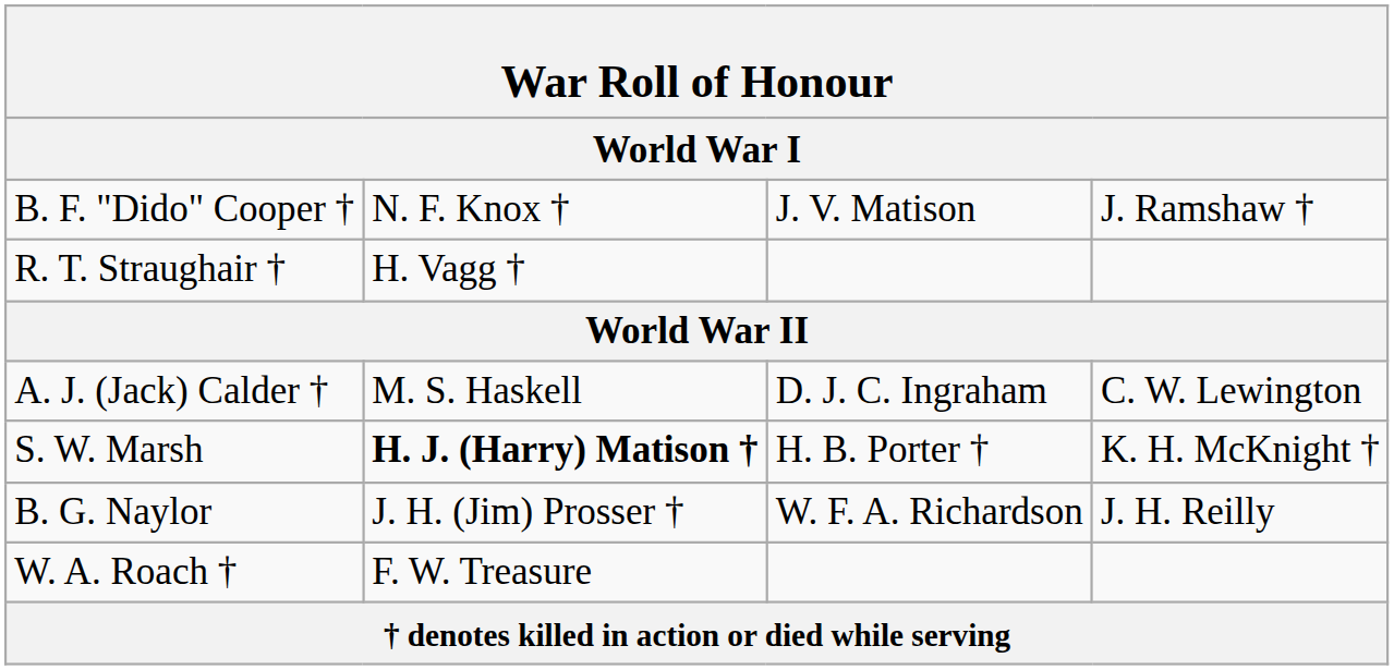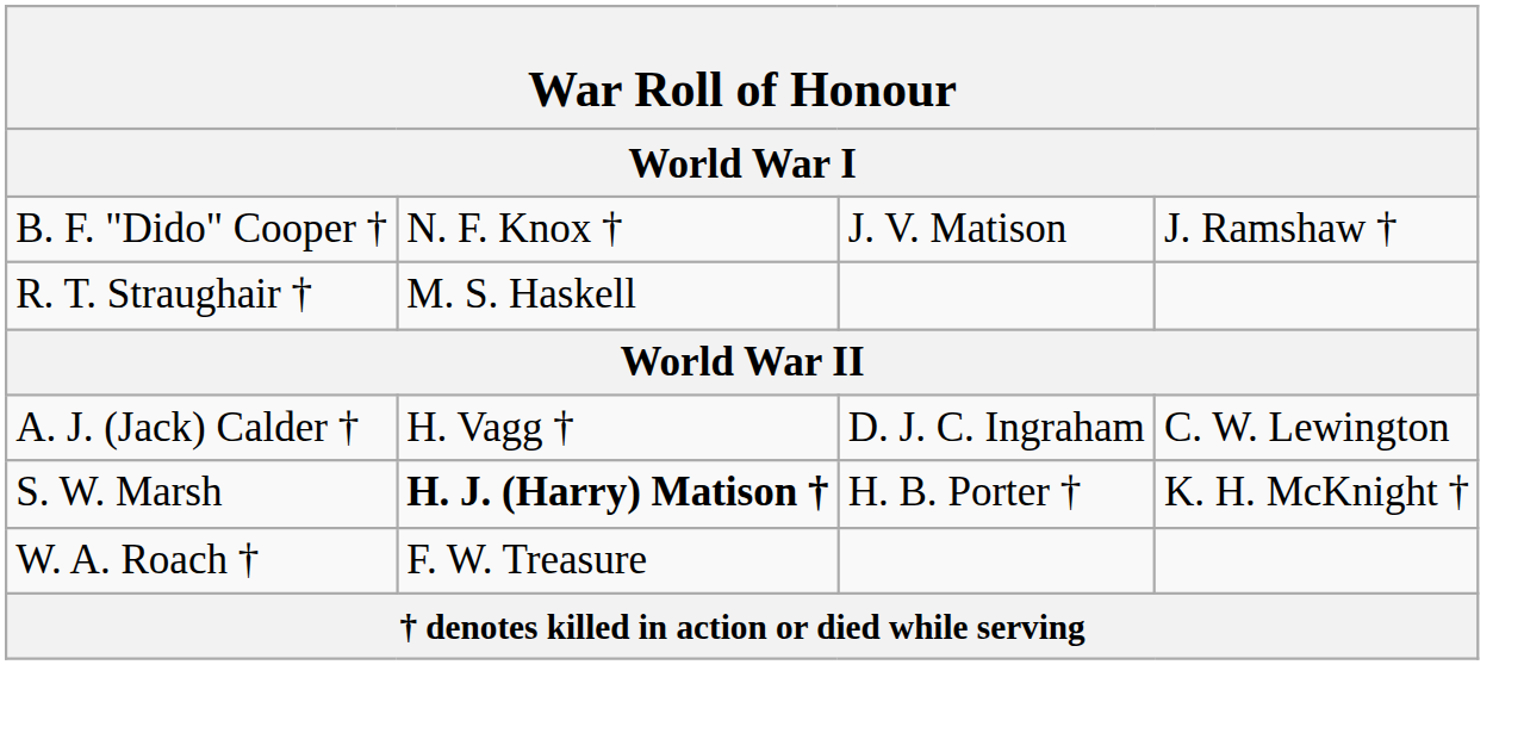R. T. Straughair † | column 2: H. Vagg † -> M. S. Haskell
A. J. (Jack) Calder † | column 2: M. S. Haskell -> H. Vagg †
- row: B. G. Naylor | J. H. (Jim) Prosser † | W. F. A. Richardson | J. H. Reilly
